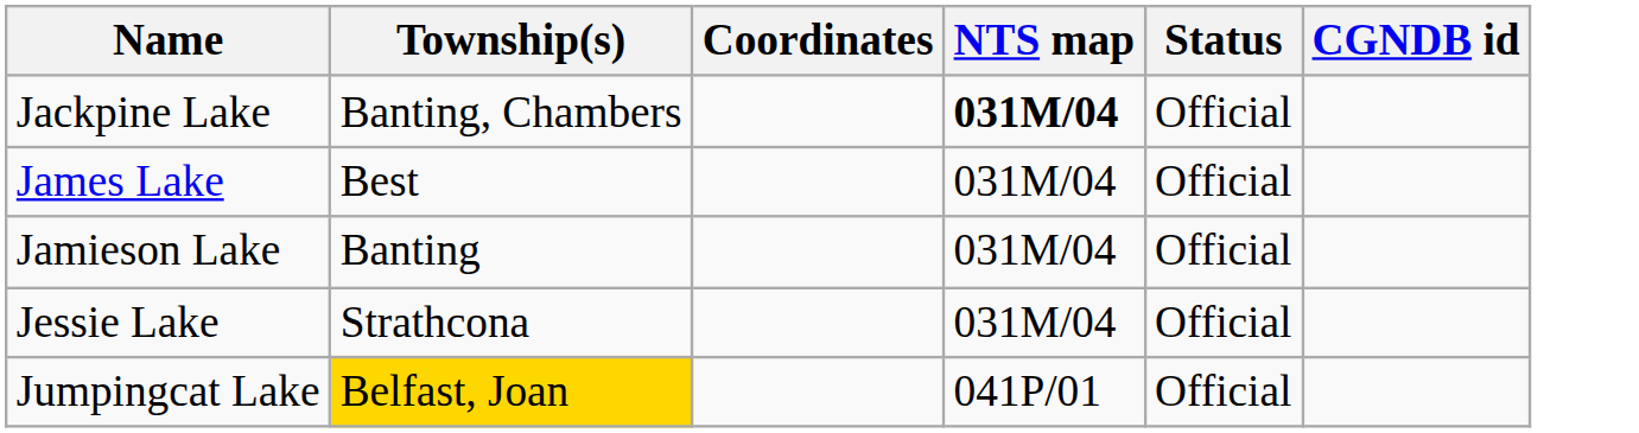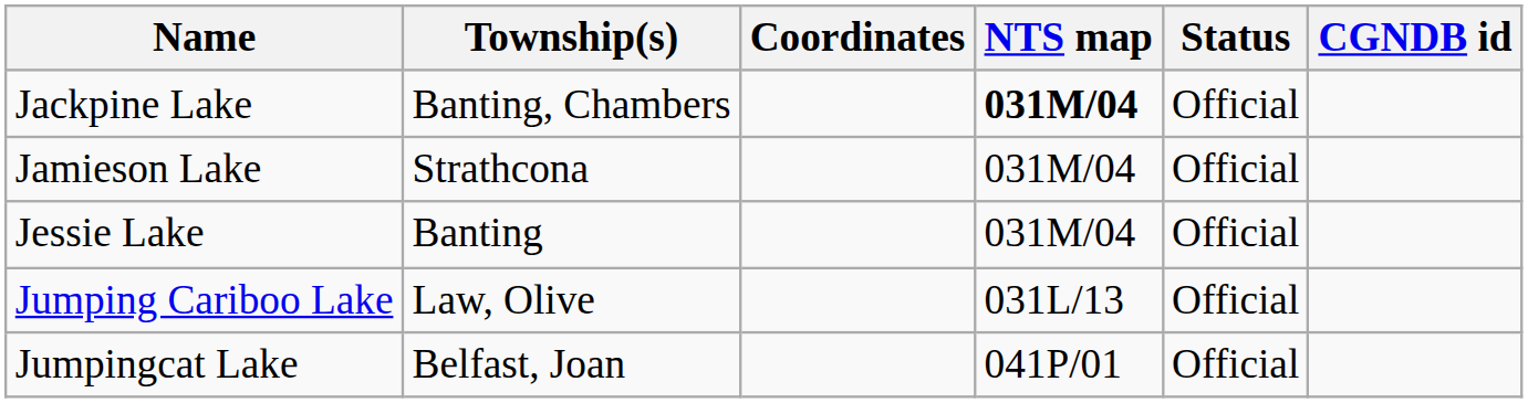- row: James Lake | Best | 031M/04 | Official
Jamieson Lake | Township(s): Banting -> Strathcona
Jessie Lake | Township(s): Strathcona -> Banting
+ row: Jumping Cariboo Lake | Law, Olive | 031L/13 | Official
Jumpingcat Lake | Township(s): gold background -> no background
